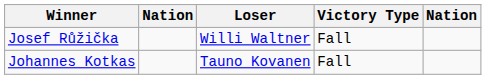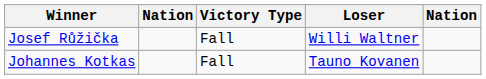columns swapped: Victory Type <-> Loser
